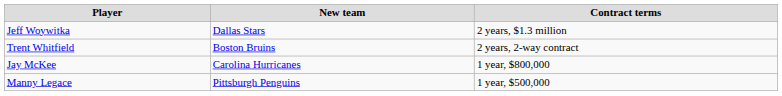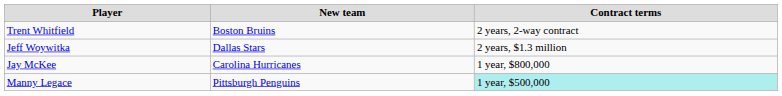rows swapped: Jeff Woywitka <-> Trent Whitfield
Manny Legace | Contract terms: no background -> paleturquoise background
